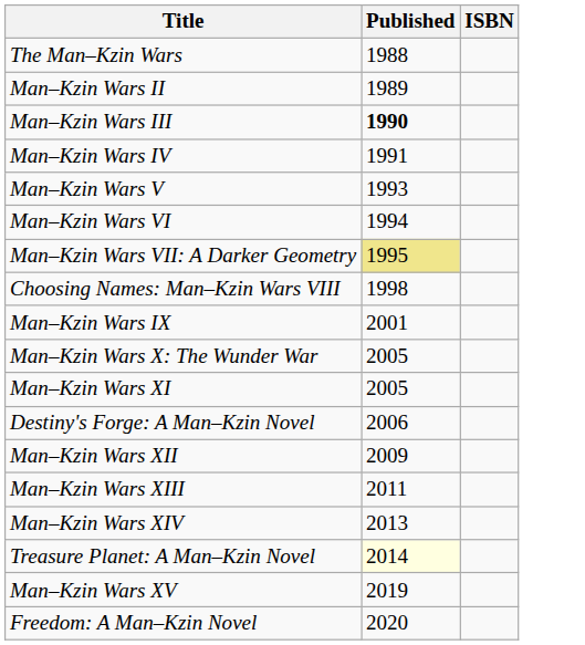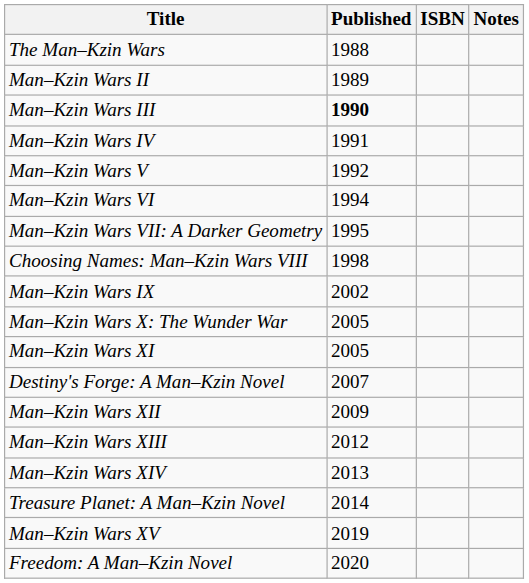+ column: Notes
Man–Kzin Wars V | Published: 1993 -> 1992
Man–Kzin Wars VII: A Darker Geometry | Published: khaki background -> no background
Man–Kzin Wars IX | Published: 2001 -> 2002
Destiny's Forge: A Man–Kzin Novel | Published: 2006 -> 2007
Man–Kzin Wars XIII | Published: 2011 -> 2012
Treasure Planet: A Man–Kzin Novel | Published: lightyellow background -> no background
